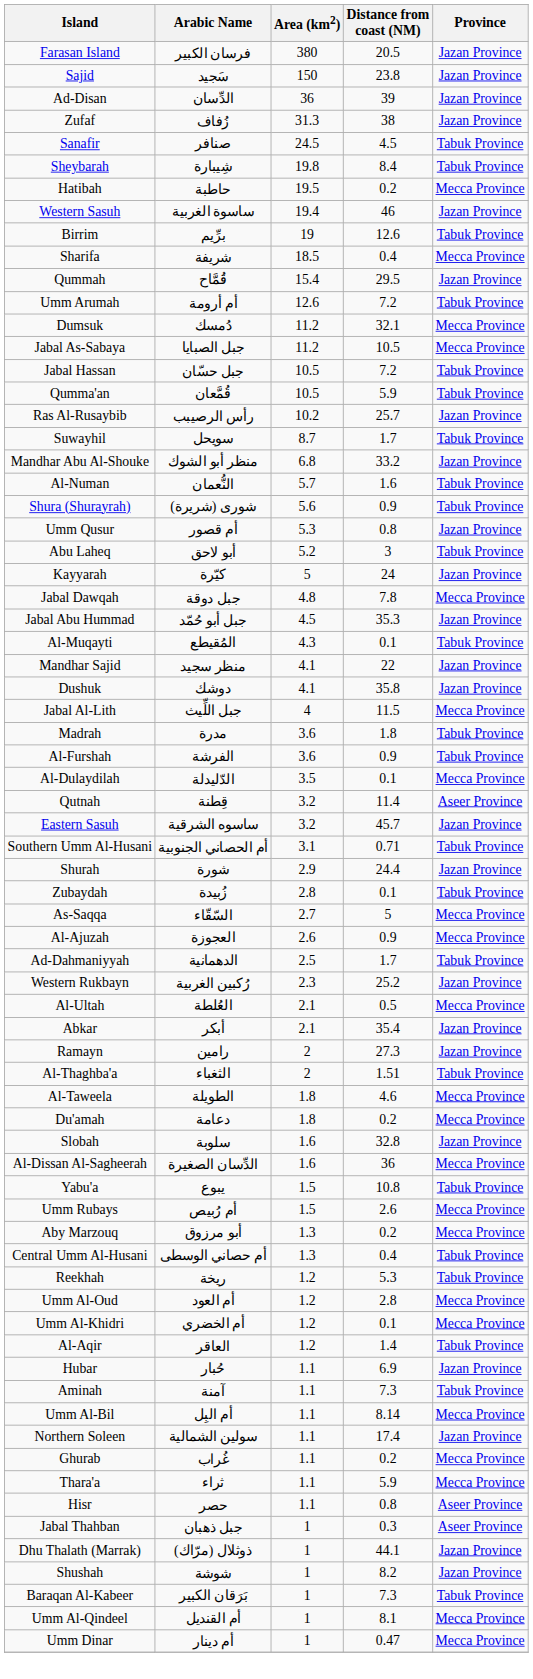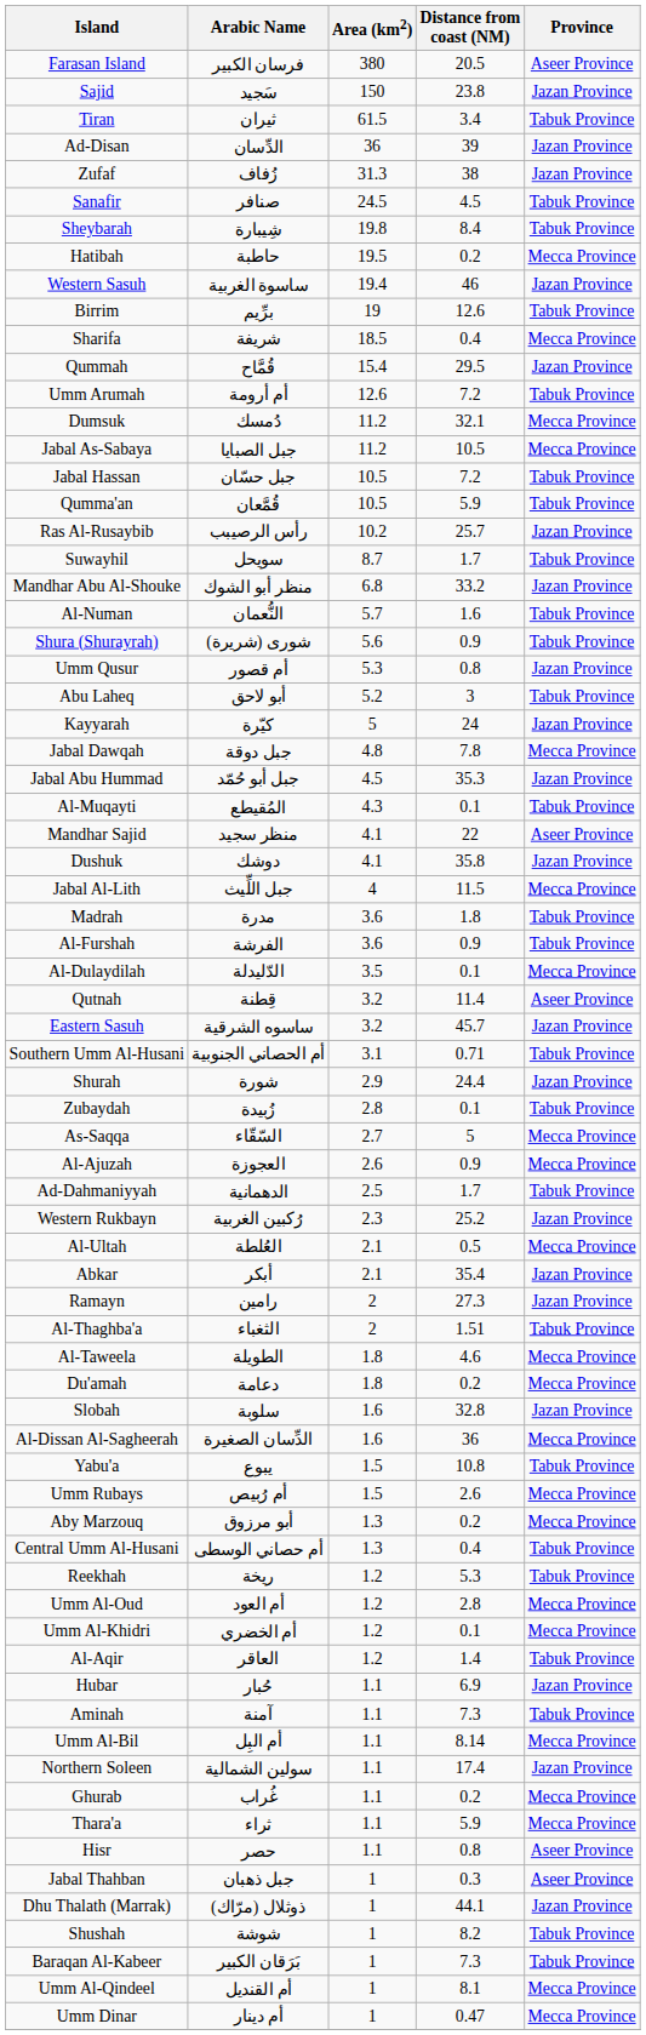Farasan Island | Province: Jazan Province -> Aseer Province
+ row: Tiran | ثيران | 61.5 | 3.4 | Tabuk Province
Mandhar Sajid | Province: Jazan Province -> Aseer Province
Shushah | Province: Jazan Province -> Tabuk Province
